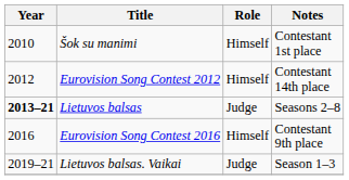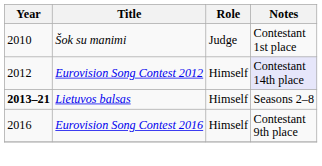Šok su manimi | Role: Himself -> Judge
Eurovision Song Contest 2012 | Notes: no background -> lavender background
Lietuvos balsas | Role: Judge -> Himself
- row: 2019–21 | Lietuvos balsas. Vaikai | Judge | Season 1–3
